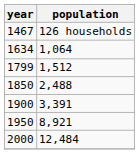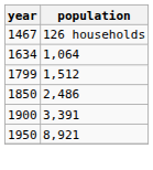1850 | population: 2,488 -> 2,486
- row: 2000 | 12,484
